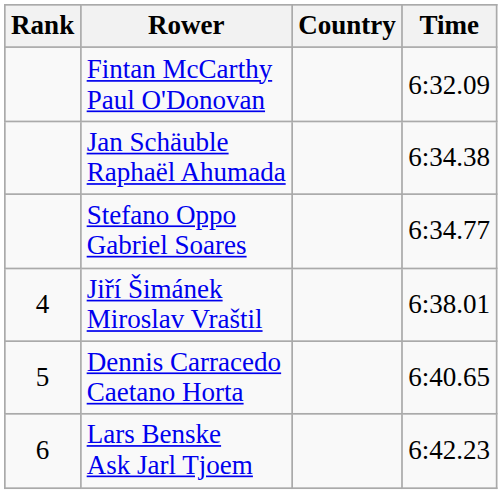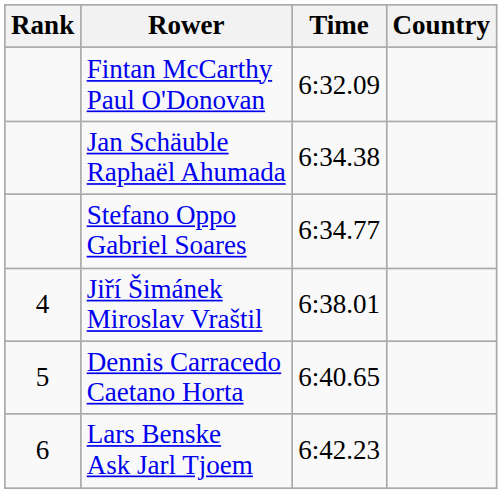columns swapped: Country <-> Time
